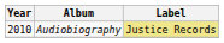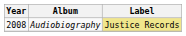Audiobiography | Year: 2010 -> 2008
